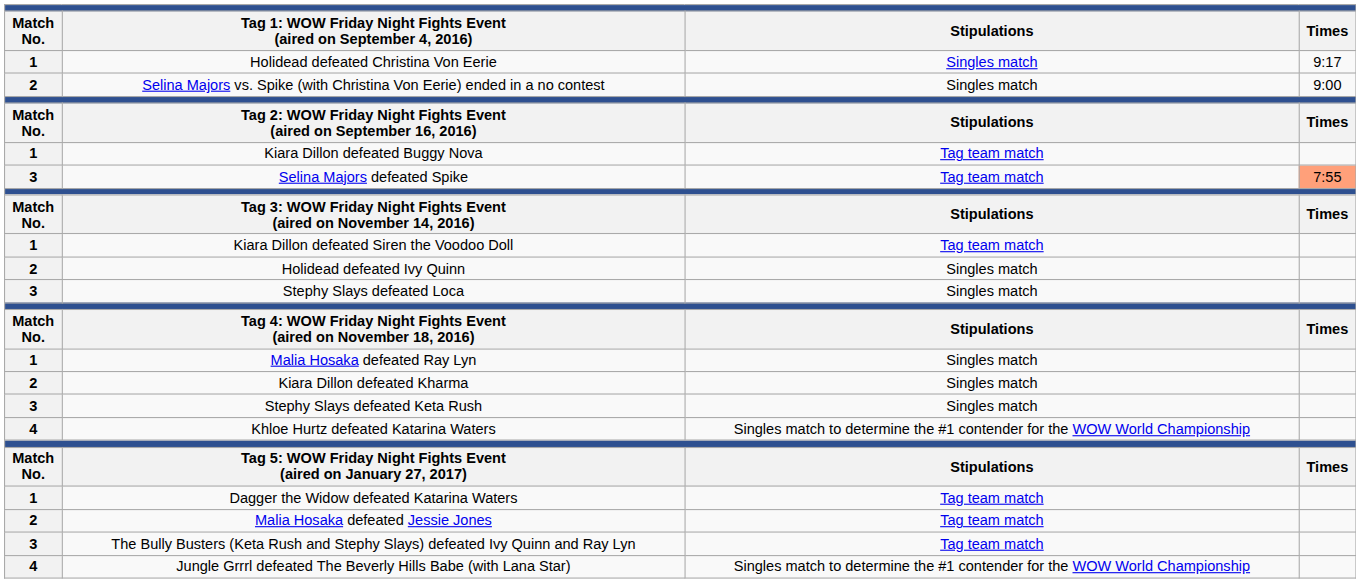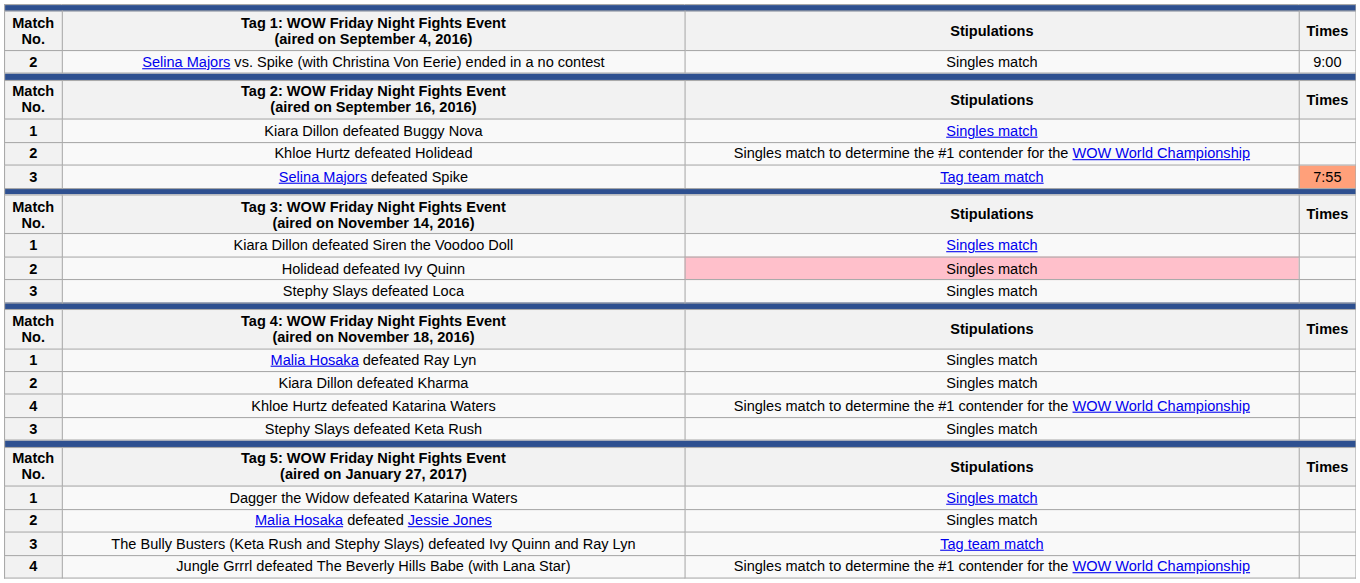- row: 1 | Holidead defeated Christina Von Eerie | Singles match | 9:17
Kiara Dillon defeated Buggy Nova | column 3: Tag team match -> Singles match
+ row: 2 | Khloe Hurtz defeated Holidead | Singles match to determine the #1 contender for the WOW World Championship
Kiara Dillon defeated Siren the Voodoo Doll | column 3: Tag team match -> Singles match
Holidead defeated Ivy Quinn | column 3: no background -> pink background
rows swapped: Stephy Slays defeated Keta Rush <-> Khloe Hurtz defeated Katarina Waters
Dagger the Widow defeated Katarina Waters | column 3: Tag team match -> Singles match
Malia Hosaka defeated Jessie Jones | column 3: Tag team match -> Singles match
